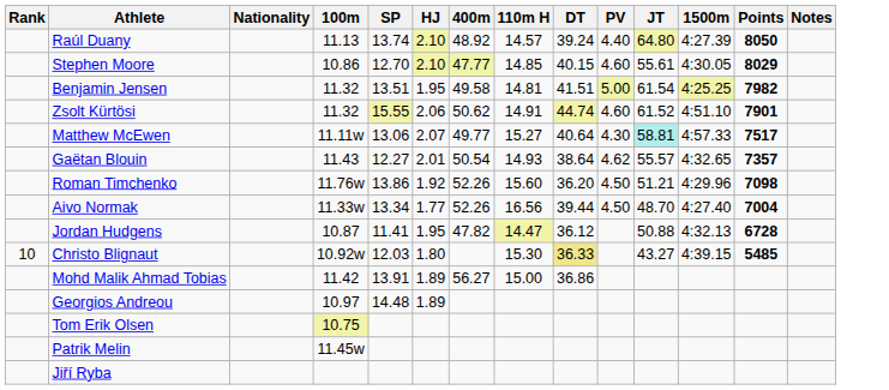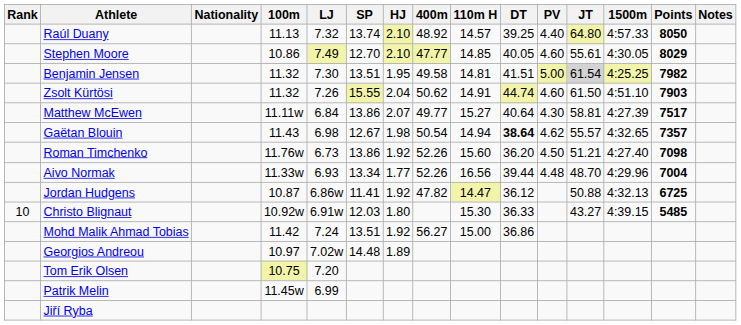+ column: LJ | 7.32 | 7.49 | 7.30 | 7.26 | 6.84 | 6.98 | 6.73 | 6.93 | 6.86w | 6.91w | 7.24 | 7.02w | 7.20 | 6.99
Raúl Duany | DT: 39.24 -> 39.25
Raúl Duany | 1500m: 4:27.39 -> 4:57.33
Stephen Moore | DT: 40.15 -> 40.05
Benjamin Jensen | JT: no background -> lightgrey background
Zsolt Kürtösi | HJ: 2.06 -> 2.04
Zsolt Kürtösi | JT: 61.52 -> 61.50
Zsolt Kürtösi | Points: 7901 -> 7903
Matthew McEwen | SP: 13.06 -> 13.86
Matthew McEwen | JT: paleturquoise background -> no background
Matthew McEwen | 1500m: 4:57.33 -> 4:27.39
Gaëtan Blouin | SP: 12.27 -> 12.67
Gaëtan Blouin | HJ: 2.01 -> 1.98
Gaëtan Blouin | 110m H: 14.93 -> 14.94
Gaëtan Blouin | DT: normal -> bold
Roman Timchenko | 1500m: 4:29.96 -> 4:27.40
Aivo Normak | PV: 4.50 -> 4.48
Aivo Normak | 1500m: 4:27.40 -> 4:29.96
Jordan Hudgens | HJ: 1.95 -> 1.92
Jordan Hudgens | Points: 6728 -> 6725
Christo Blignaut | DT: khaki background -> no background
Mohd Malik Ahmad Tobias | SP: 13.91 -> 13.51
Mohd Malik Ahmad Tobias | HJ: 1.89 -> 1.92
